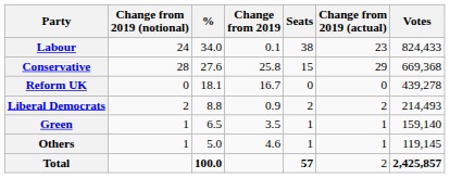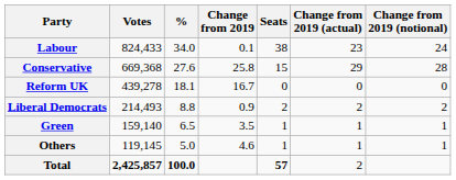columns swapped: Votes <-> Change from 2019 (notional)
